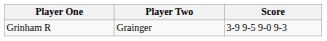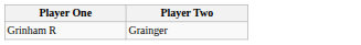- column: Score | 3-9 9-5 9-0 9-3
